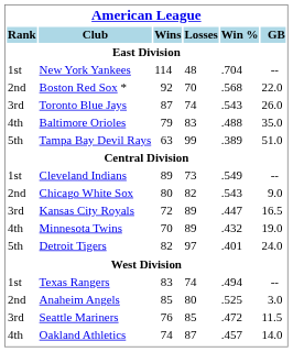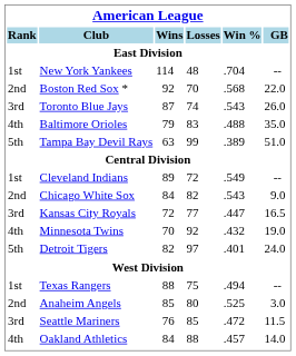Cleveland Indians | Losses: 73 -> 72
Chicago White Sox | Wins: 80 -> 84
Kansas City Royals | Losses: 89 -> 77
Minnesota Twins | Losses: 89 -> 92
Texas Rangers | Wins: 83 -> 88
Texas Rangers | Losses: 74 -> 75
Oakland Athletics | Wins: 74 -> 84
Oakland Athletics | Losses: 87 -> 88
